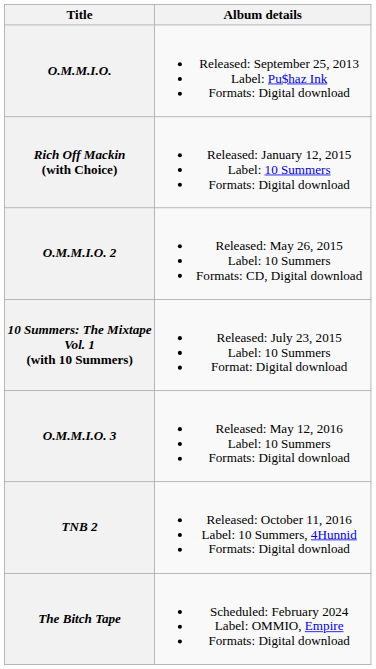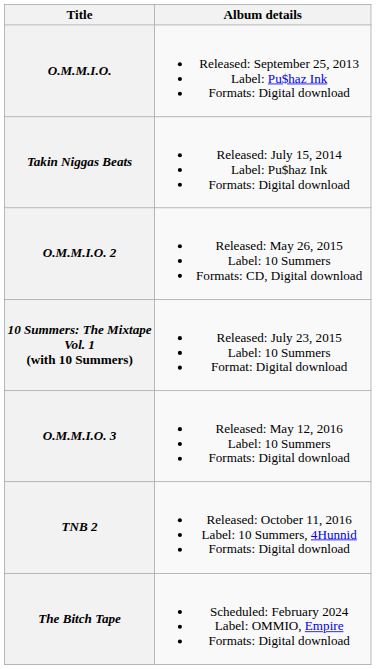+ row: Takin Niggas Beats | Released: July 15, 2014 Label: Pu$haz Ink Formats: Digital download
- row: Rich Off Mackin (with Choice) | Released: January 12, 2015 Label: 10 Summers Formats: Digital download
